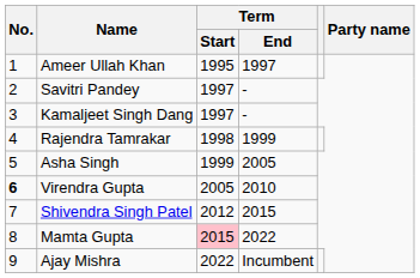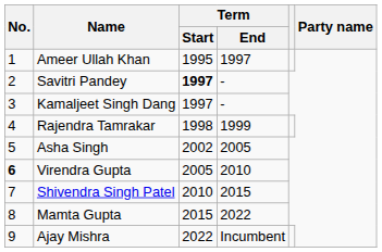Savitri Pandey | Term / Start: normal -> bold
Asha Singh | Term / Start: 1999 -> 2002
Shivendra Singh Patel | Term / Start: 2012 -> 2010
Mamta Gupta | Term / Start: pink background -> no background
